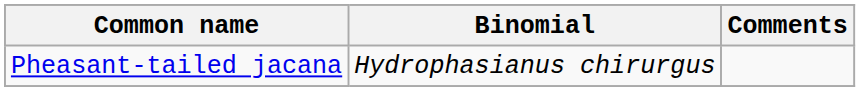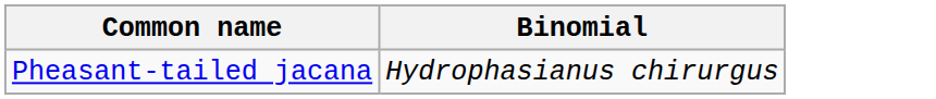- column: Comments
